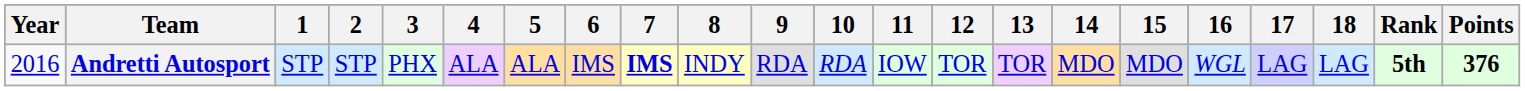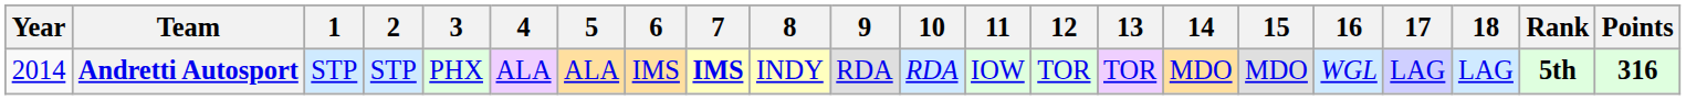Andretti Autosport | Year: 2016 -> 2014
Andretti Autosport | Points: 376 -> 316
